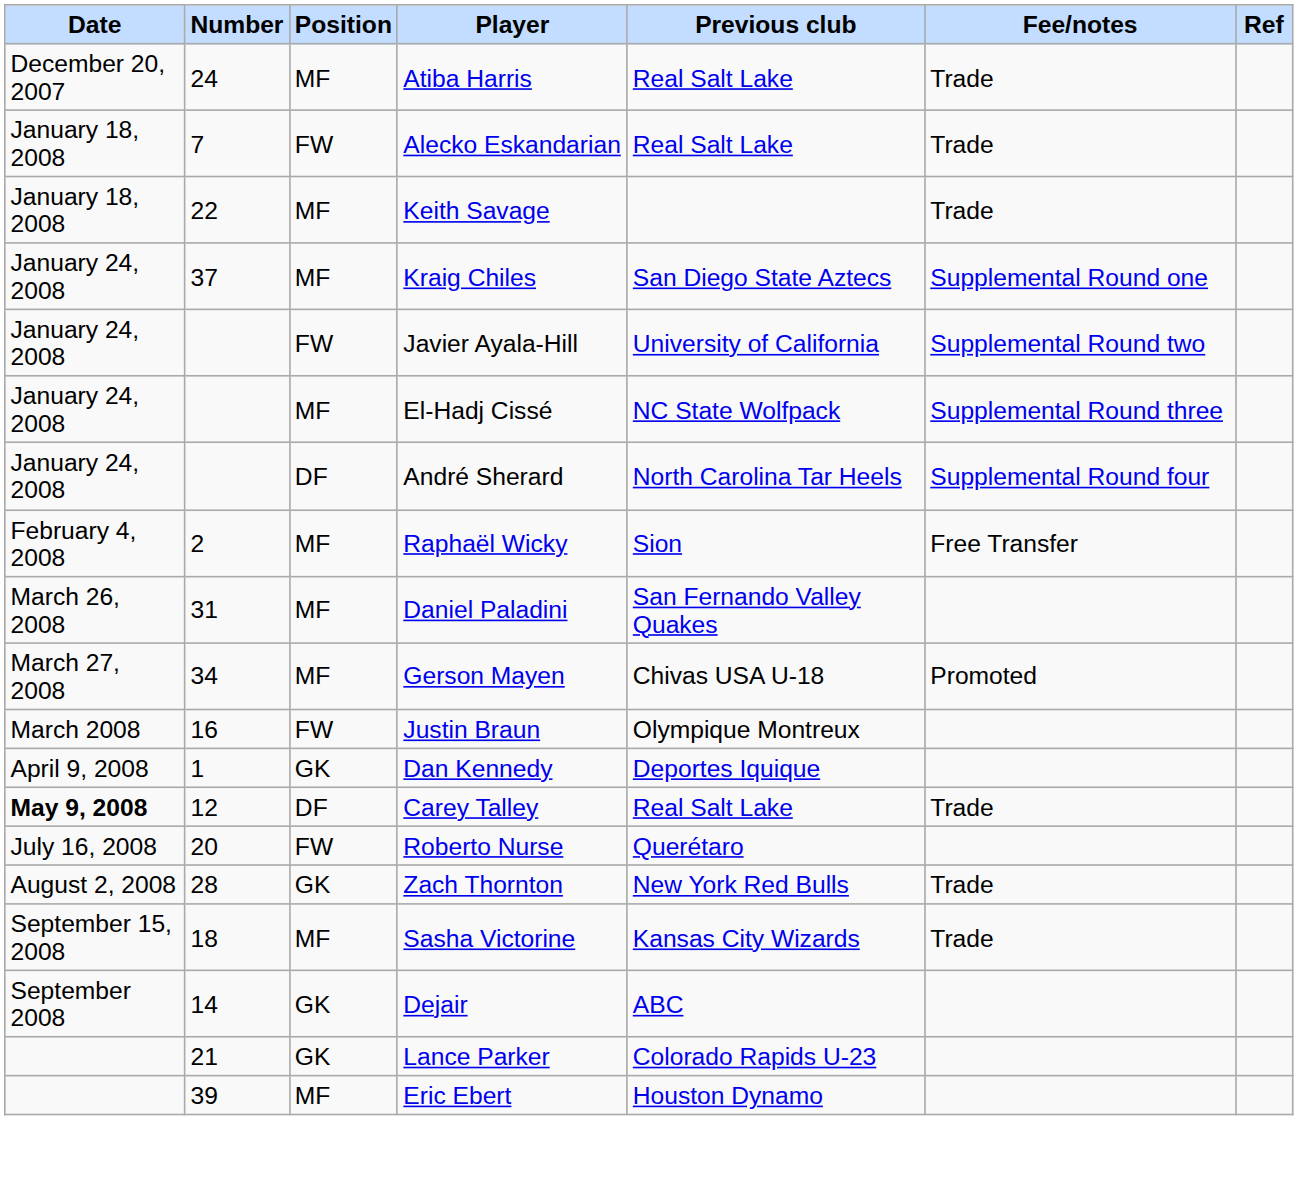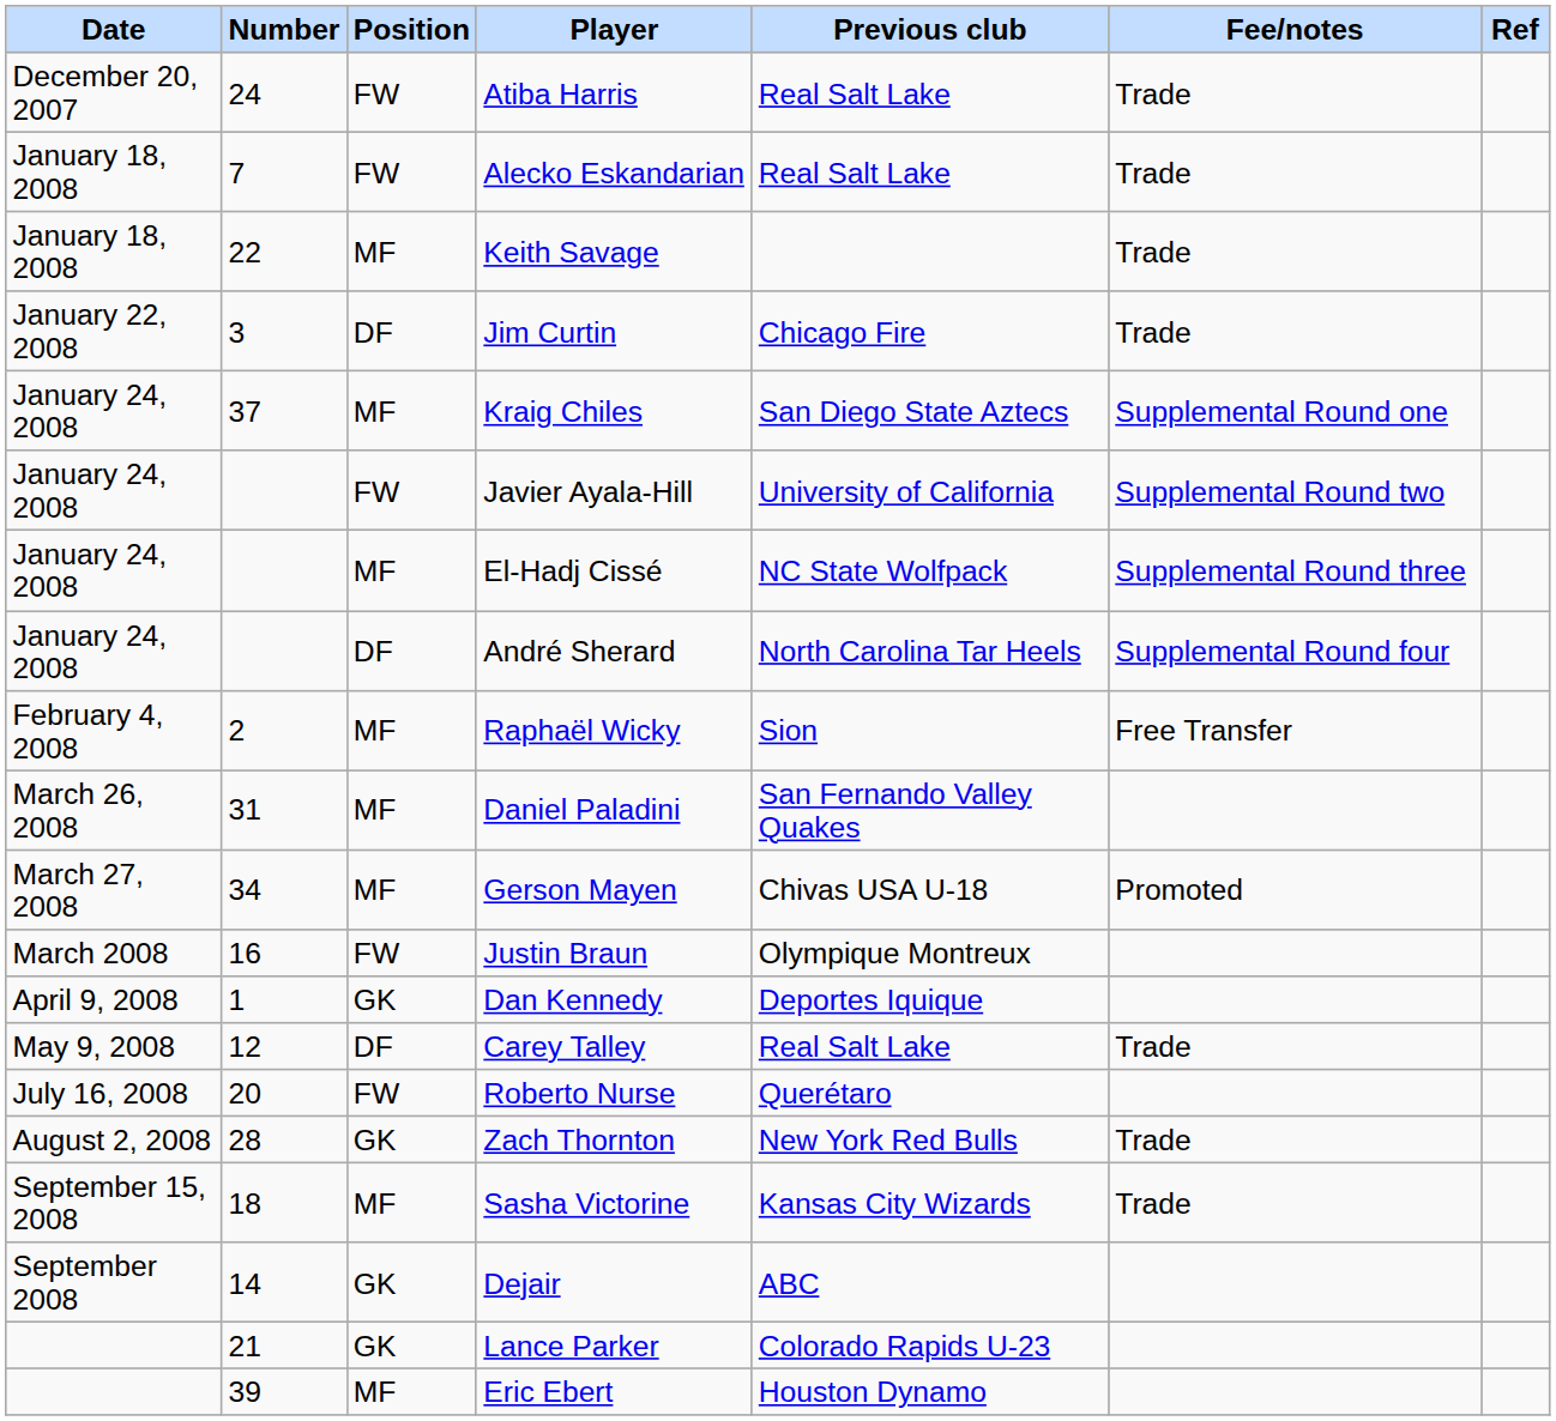Atiba Harris | Position: MF -> FW
+ row: January 22, 2008 | 3 | DF | Jim Curtin | Chicago Fire | Trade
Carey Talley | Date: bold -> normal
